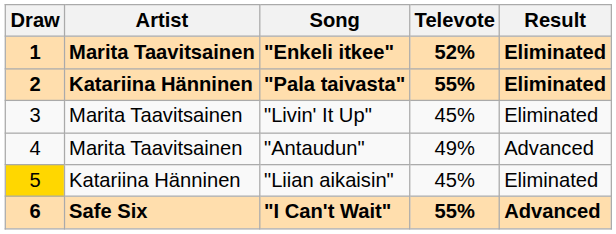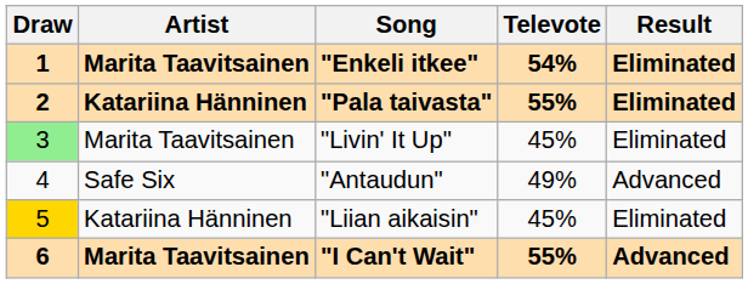"Enkeli itkee" | Televote: 52% -> 54%
"Livin' It Up" | Draw: no background -> lightgreen background
"Antaudun" | Artist: Marita Taavitsainen -> Safe Six
"I Can't Wait" | Artist: Safe Six -> Marita Taavitsainen
